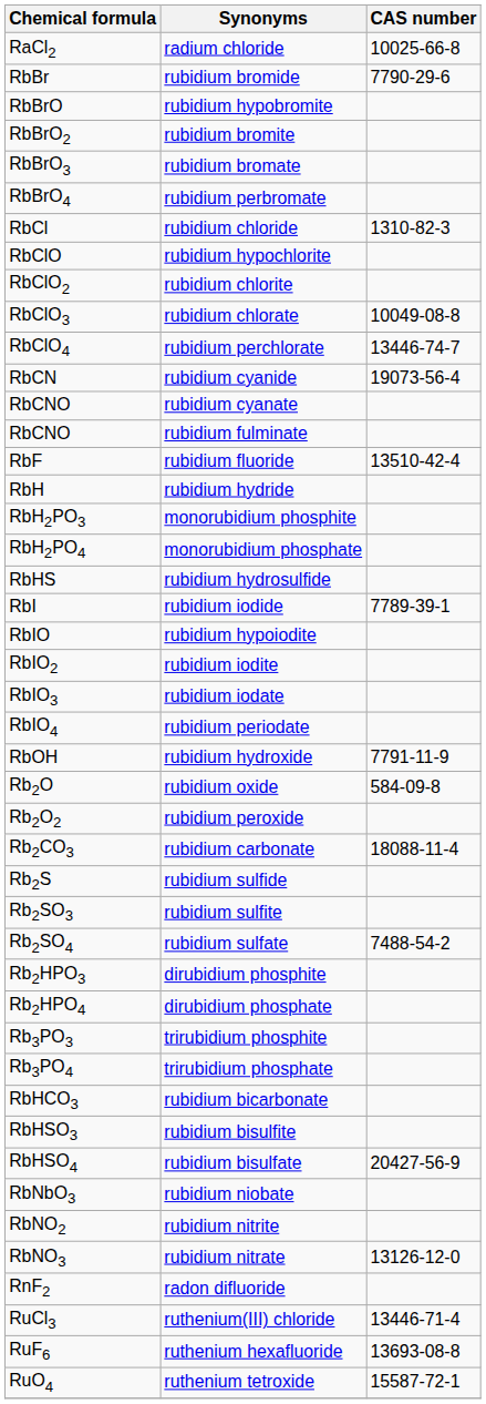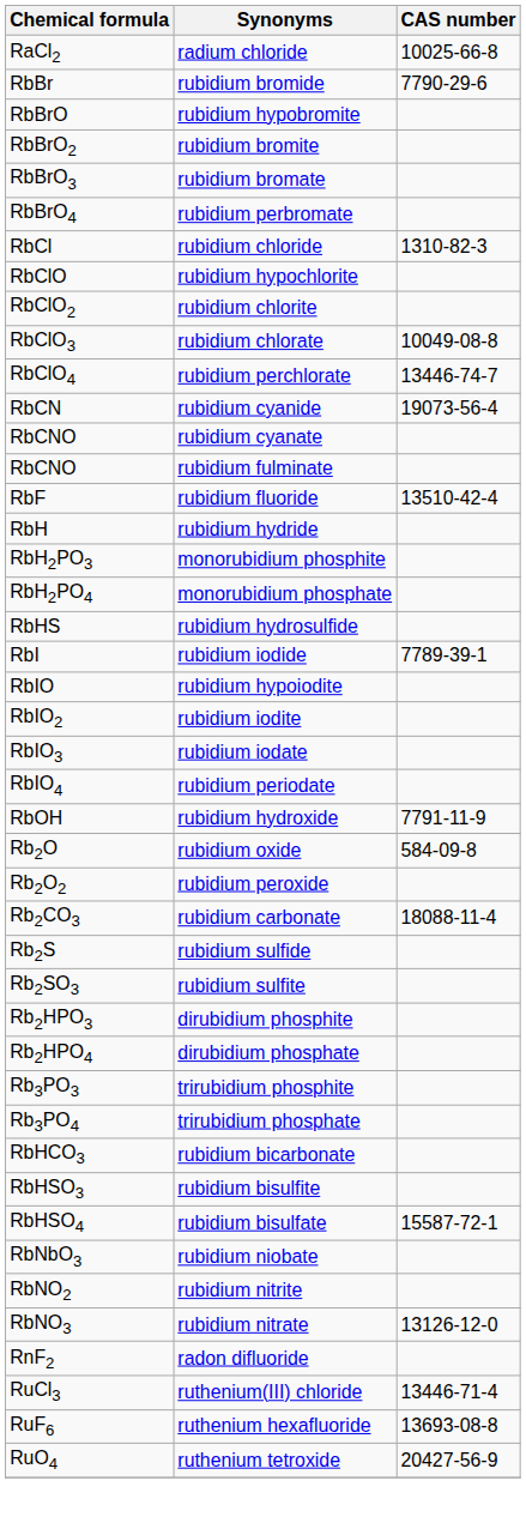- row: Rb2SO4 | rubidium sulfate | 7488-54-2
rubidium bisulfate | CAS number: 20427-56-9 -> 15587-72-1
ruthenium tetroxide | CAS number: 15587-72-1 -> 20427-56-9
